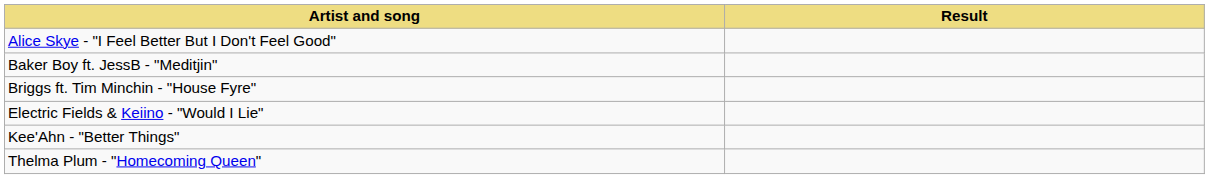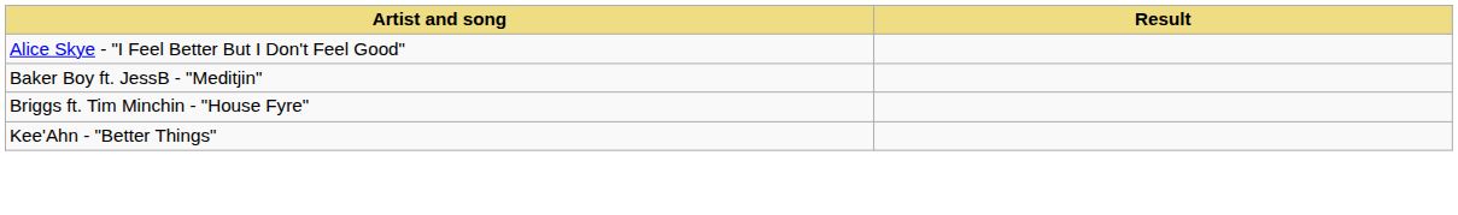- row: Electric Fields & Keiino - "Would I Lie"
- row: Thelma Plum - "Homecoming Queen"
